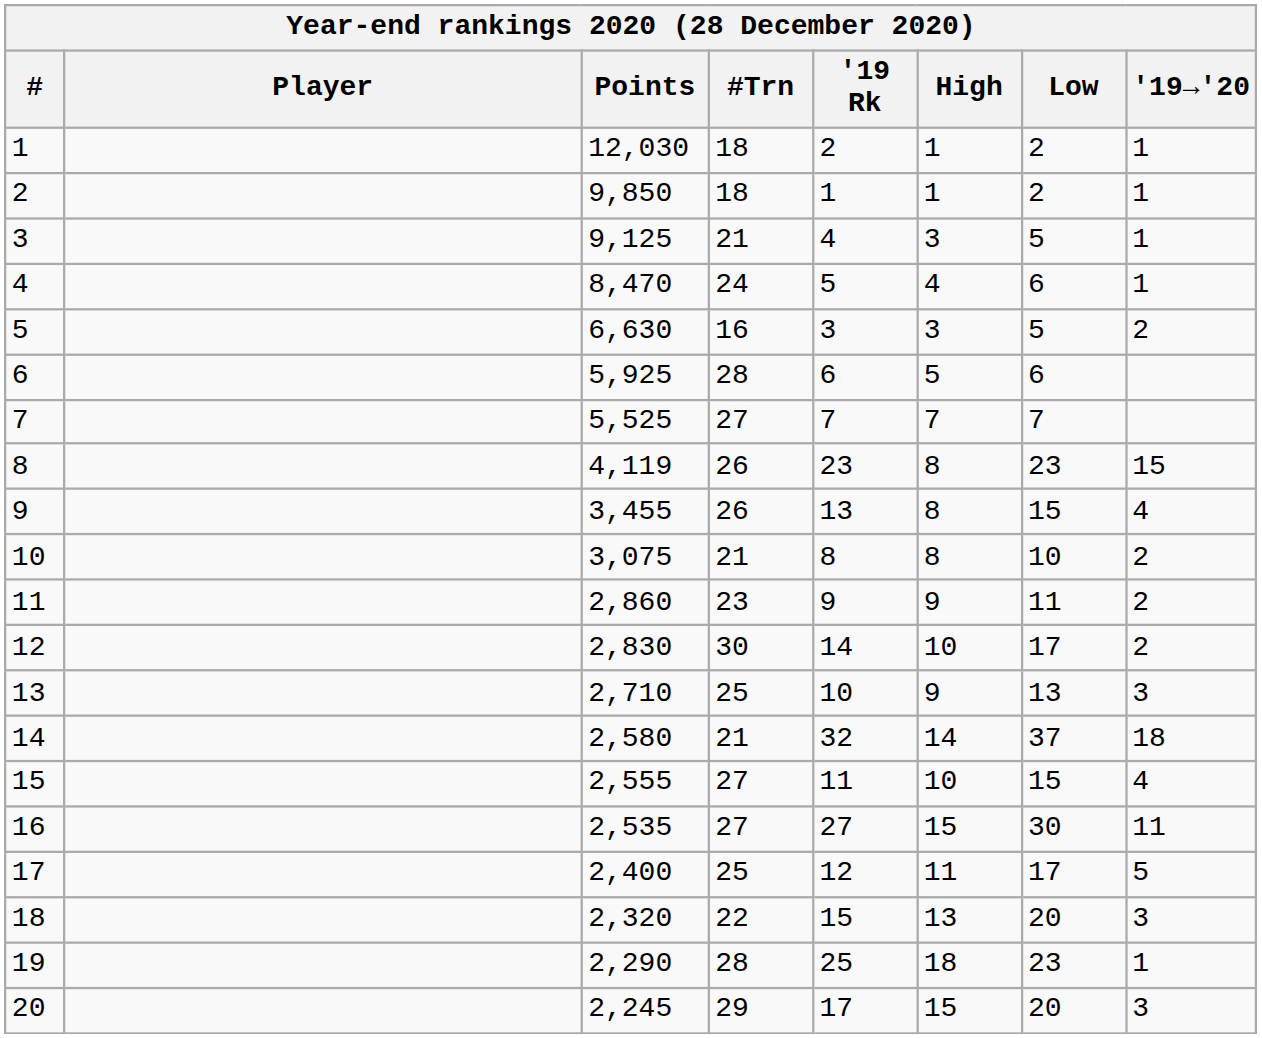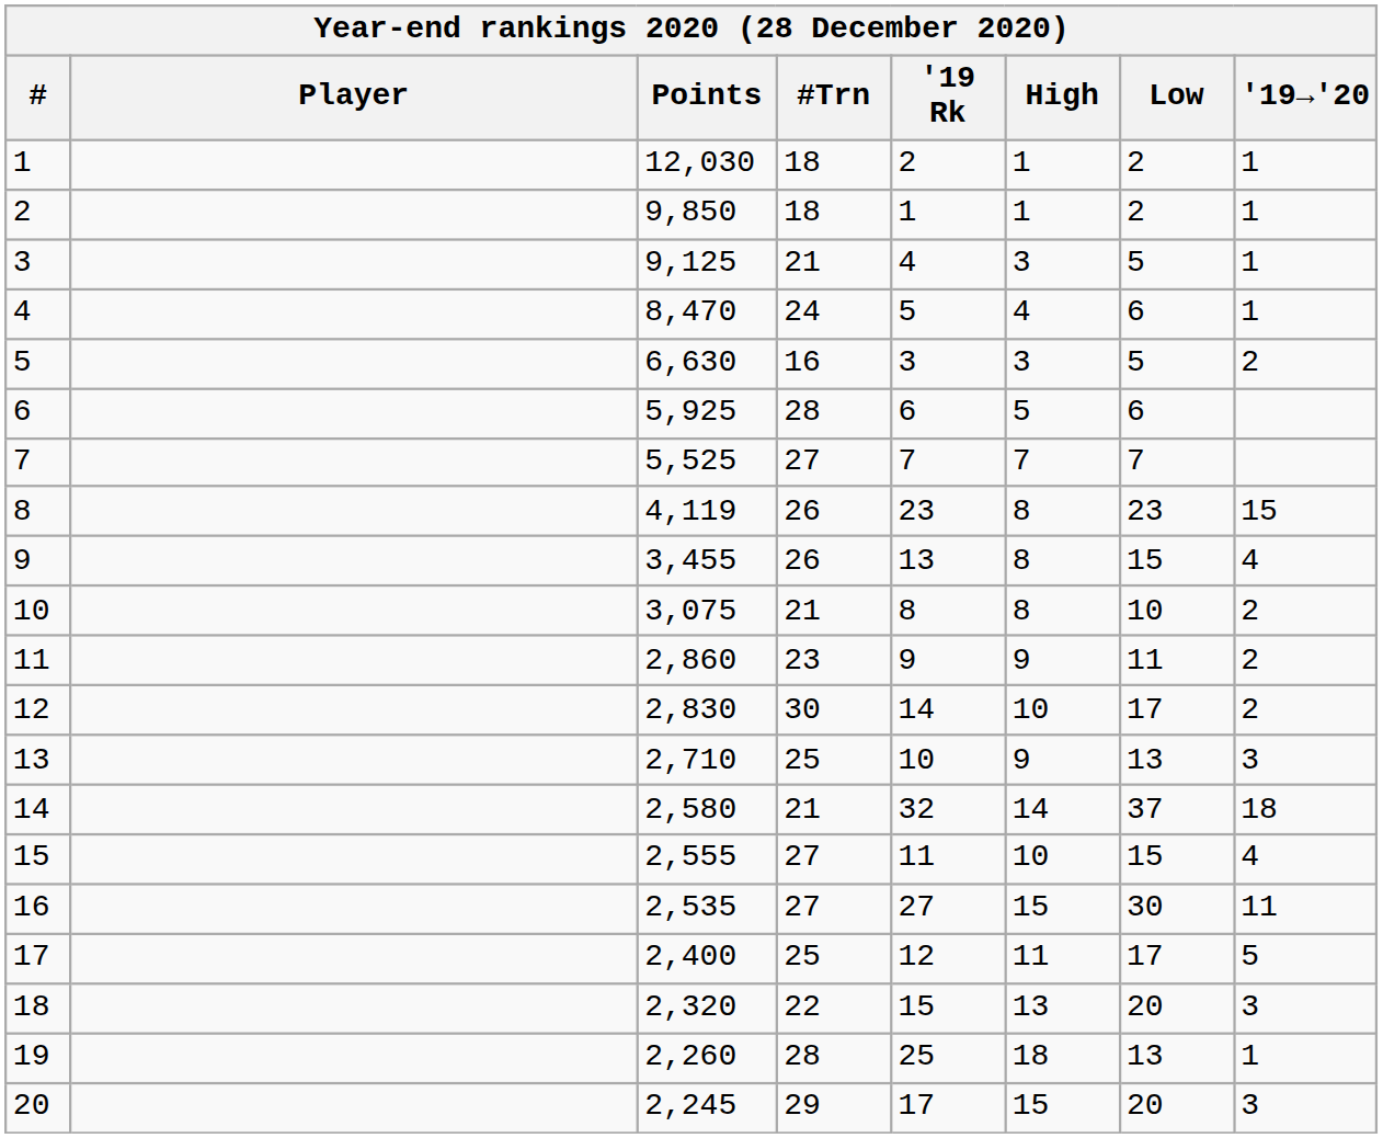19 | Points: 2,290 -> 2,260
19 | Low: 23 -> 13
